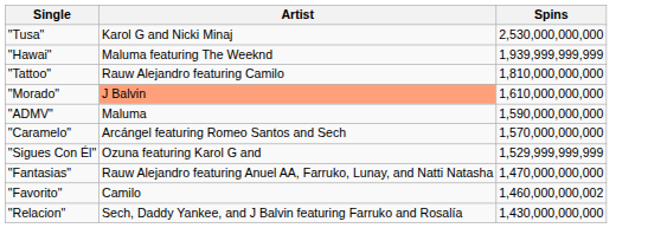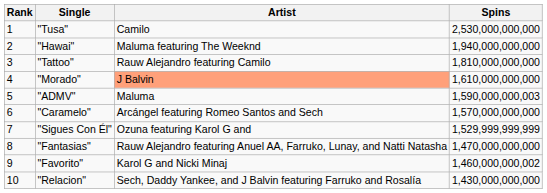+ column: Rank | 1 | 2 | 3 | 4 | 5 | 6 | 7 | 8 | 9 | 10
"Tusa" | Artist: Karol G and Nicki Minaj -> Camilo
"Hawai" | Spins: 1,939,999,999,999 -> 1,940,000,000,000
"ADMV" | Spins: 1,590,000,000,000 -> 1,590,000,000,003
"Favorito" | Artist: Camilo -> Karol G and Nicki Minaj
